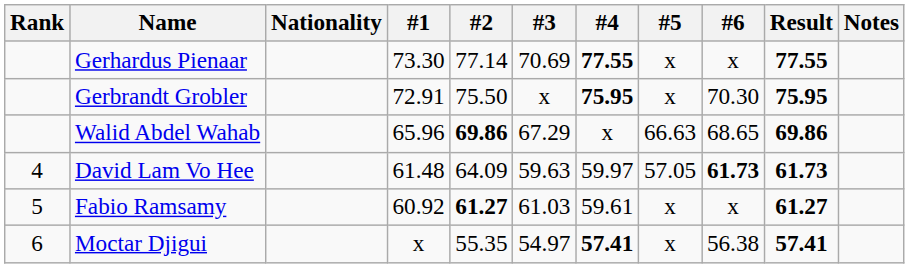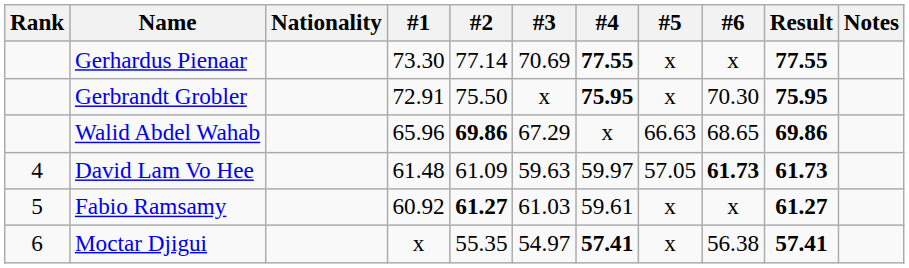David Lam Vo Hee | #2: 64.09 -> 61.09
